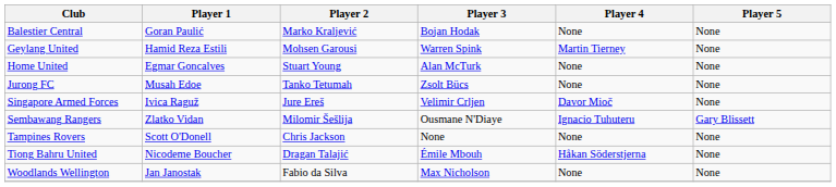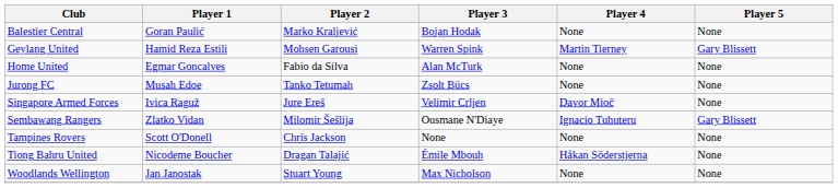Geylang United | Player 5: None -> Gary Blissett
Home United | Player 2: Stuart Young -> Fabio da Silva
Woodlands Wellington | Player 2: Fabio da Silva -> Stuart Young
